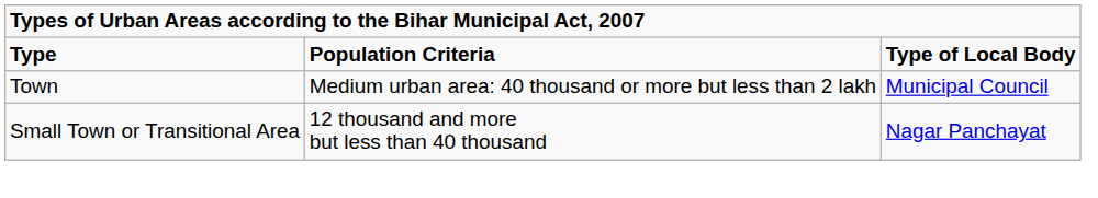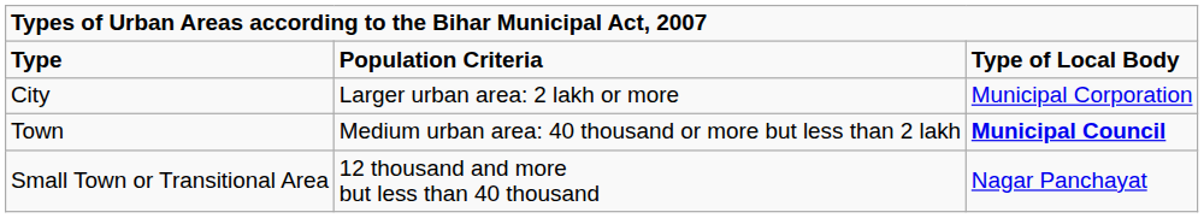+ row: City | Larger urban area: 2 lakh or more | Municipal Corporation
Town | column 3: normal -> bold
